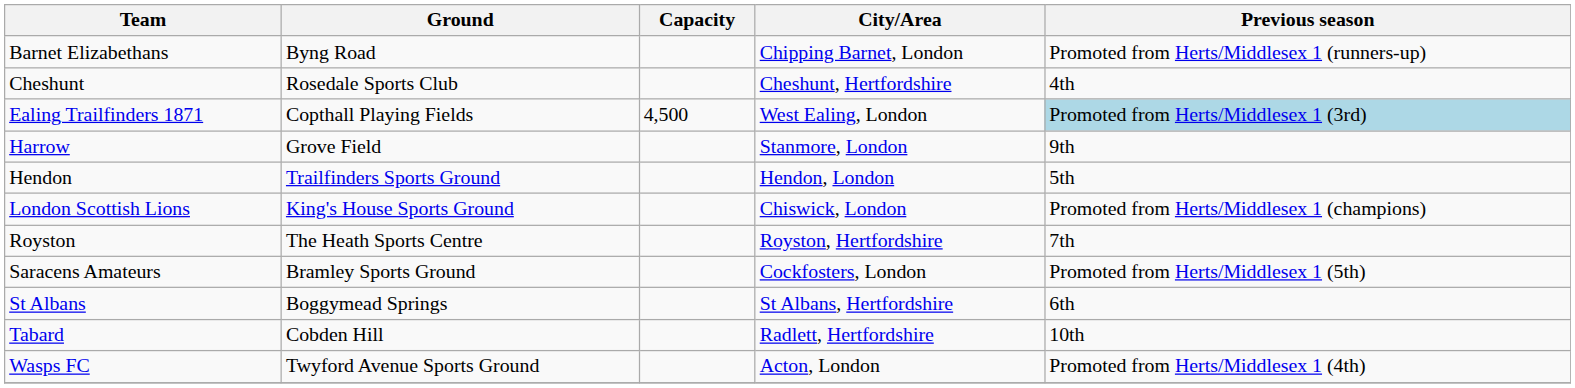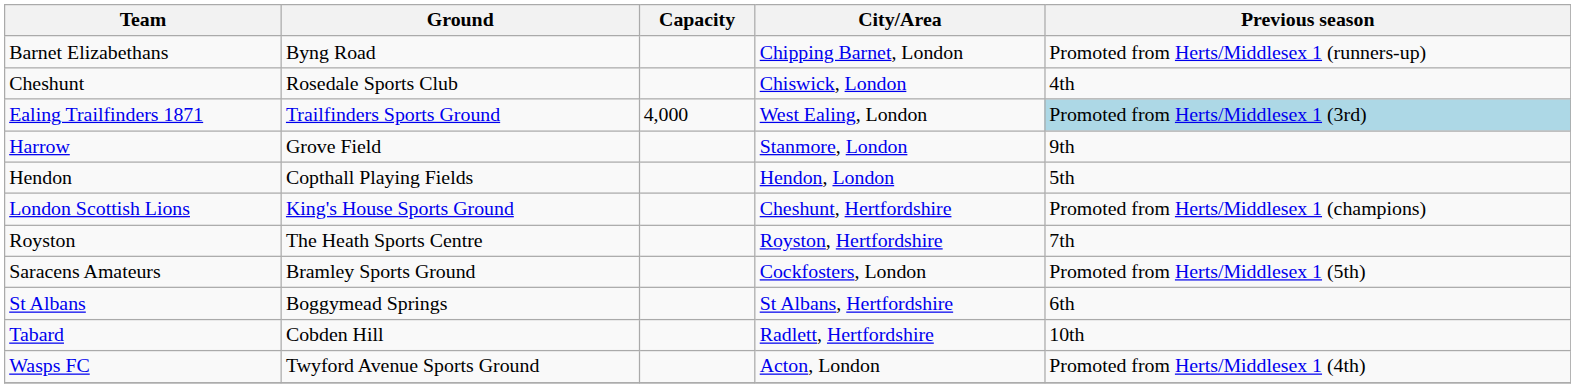Cheshunt | City/Area: Cheshunt, Hertfordshire -> Chiswick, London
Ealing Trailfinders 1871 | Ground: Copthall Playing Fields -> Trailfinders Sports Ground
Ealing Trailfinders 1871 | Capacity: 4,500 -> 4,000
Hendon | Ground: Trailfinders Sports Ground -> Copthall Playing Fields
London Scottish Lions | City/Area: Chiswick, London -> Cheshunt, Hertfordshire
